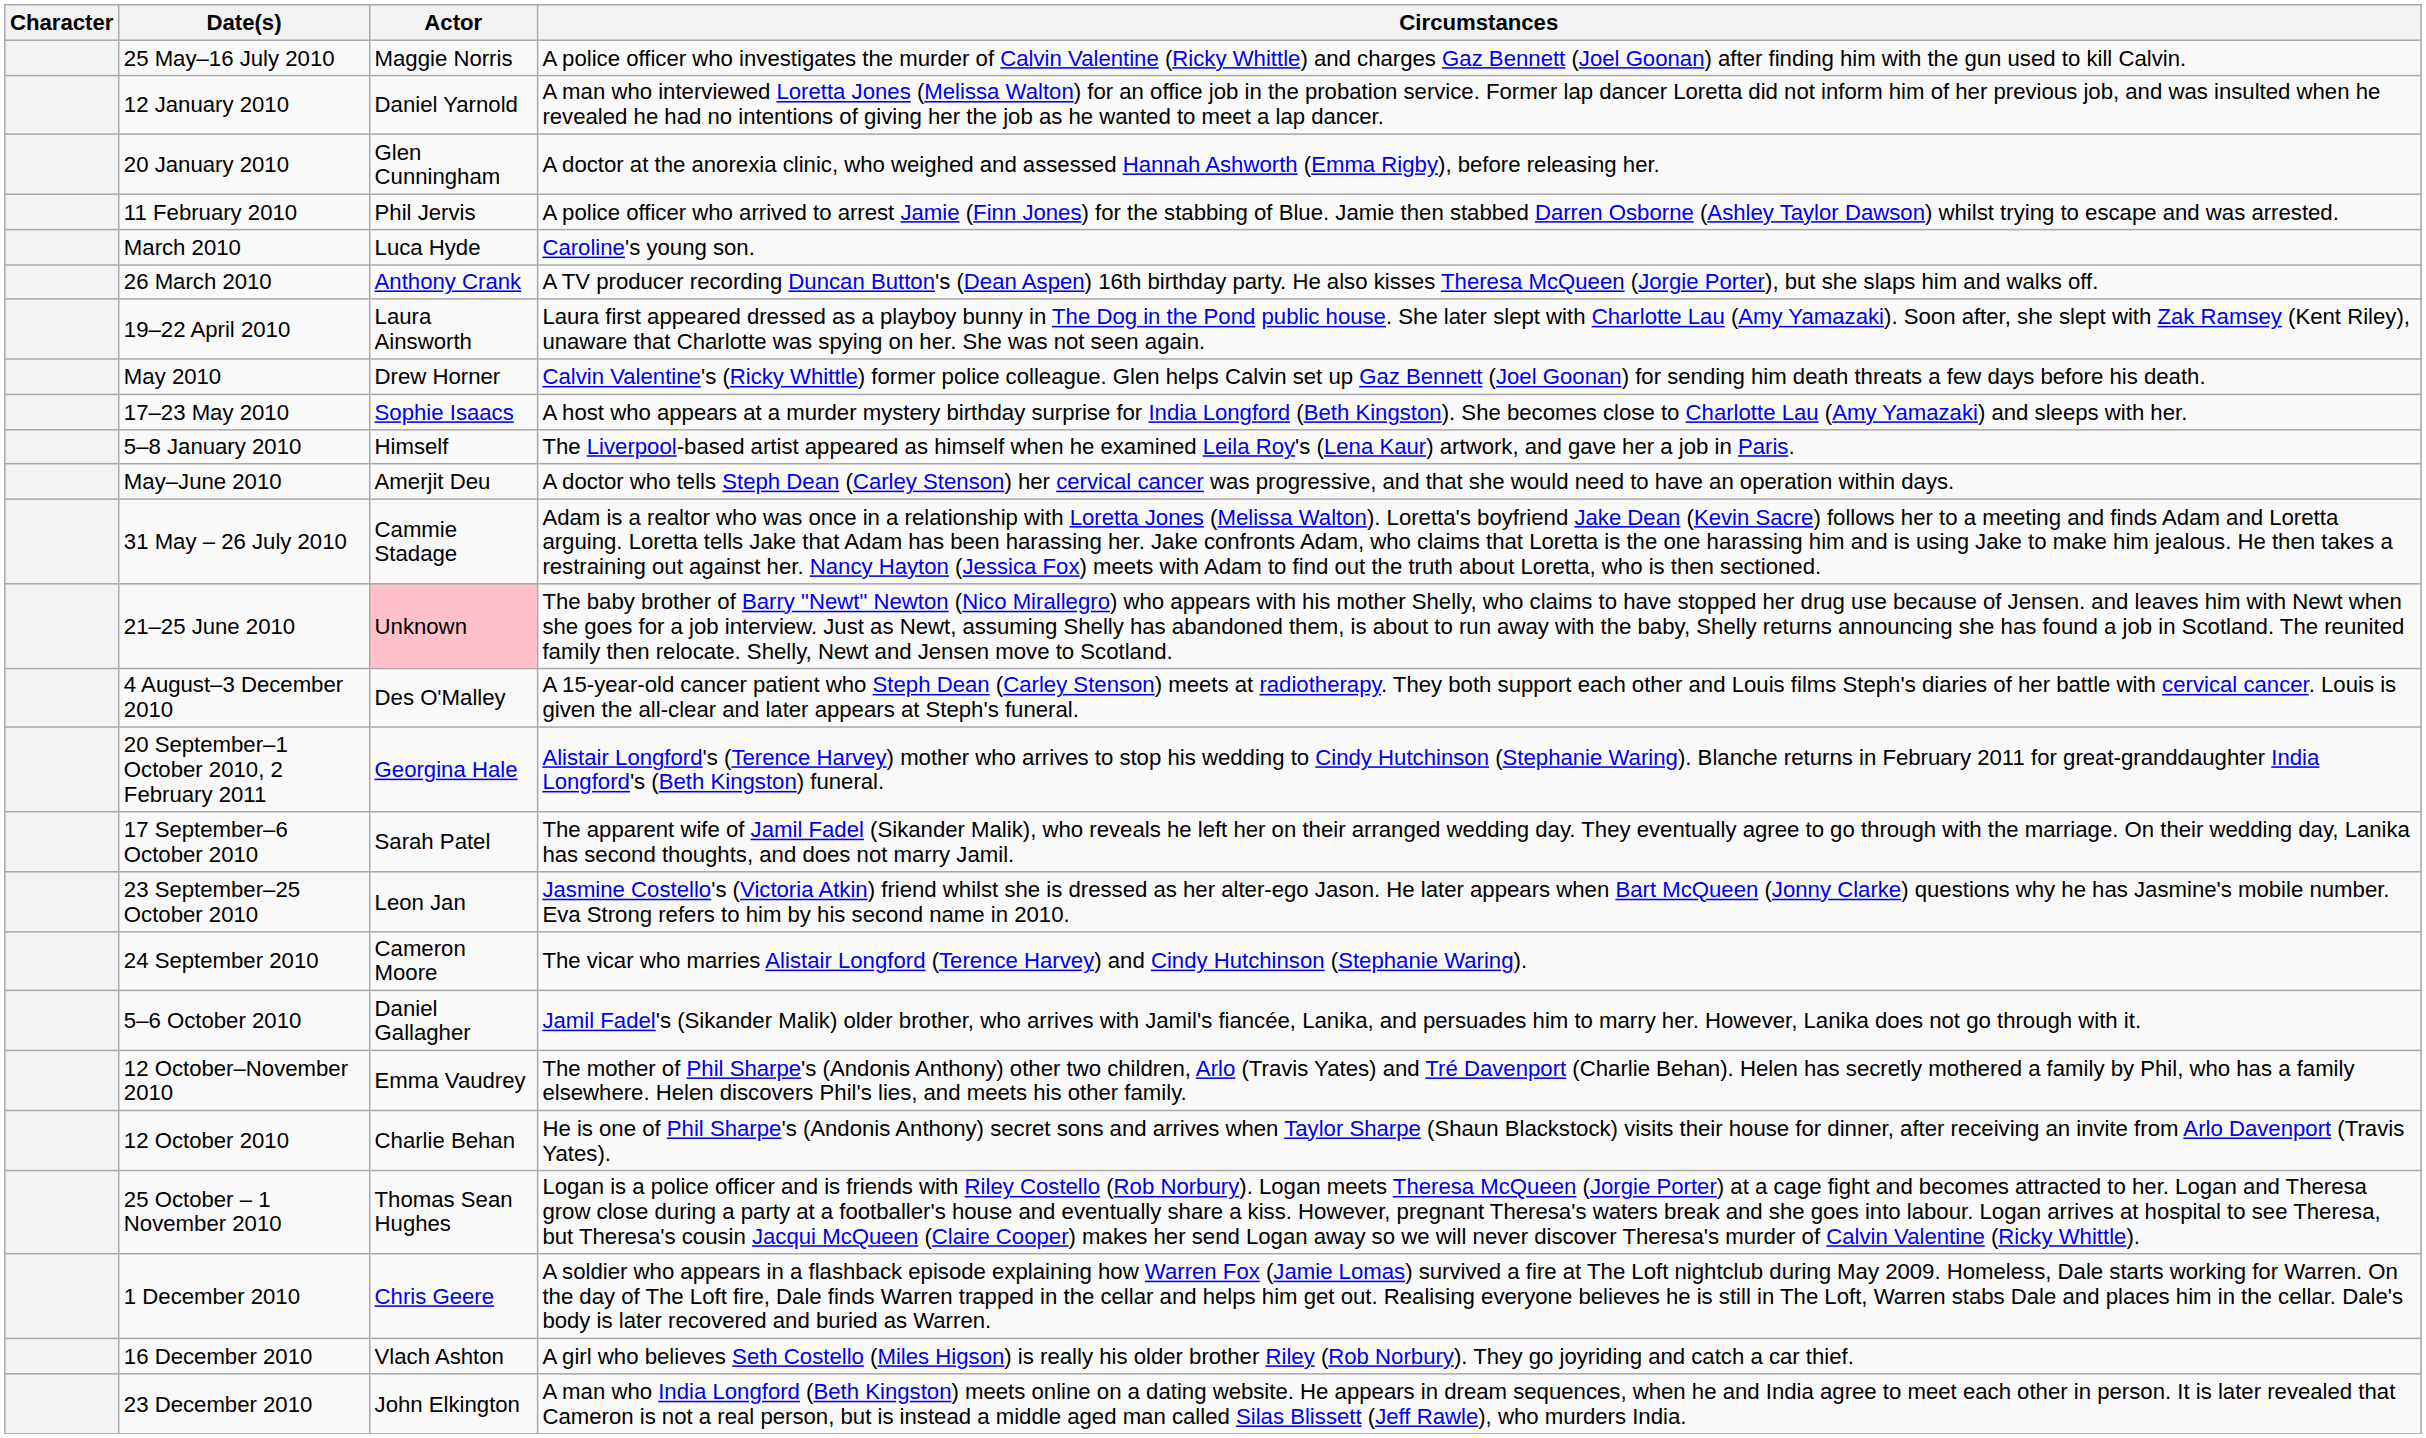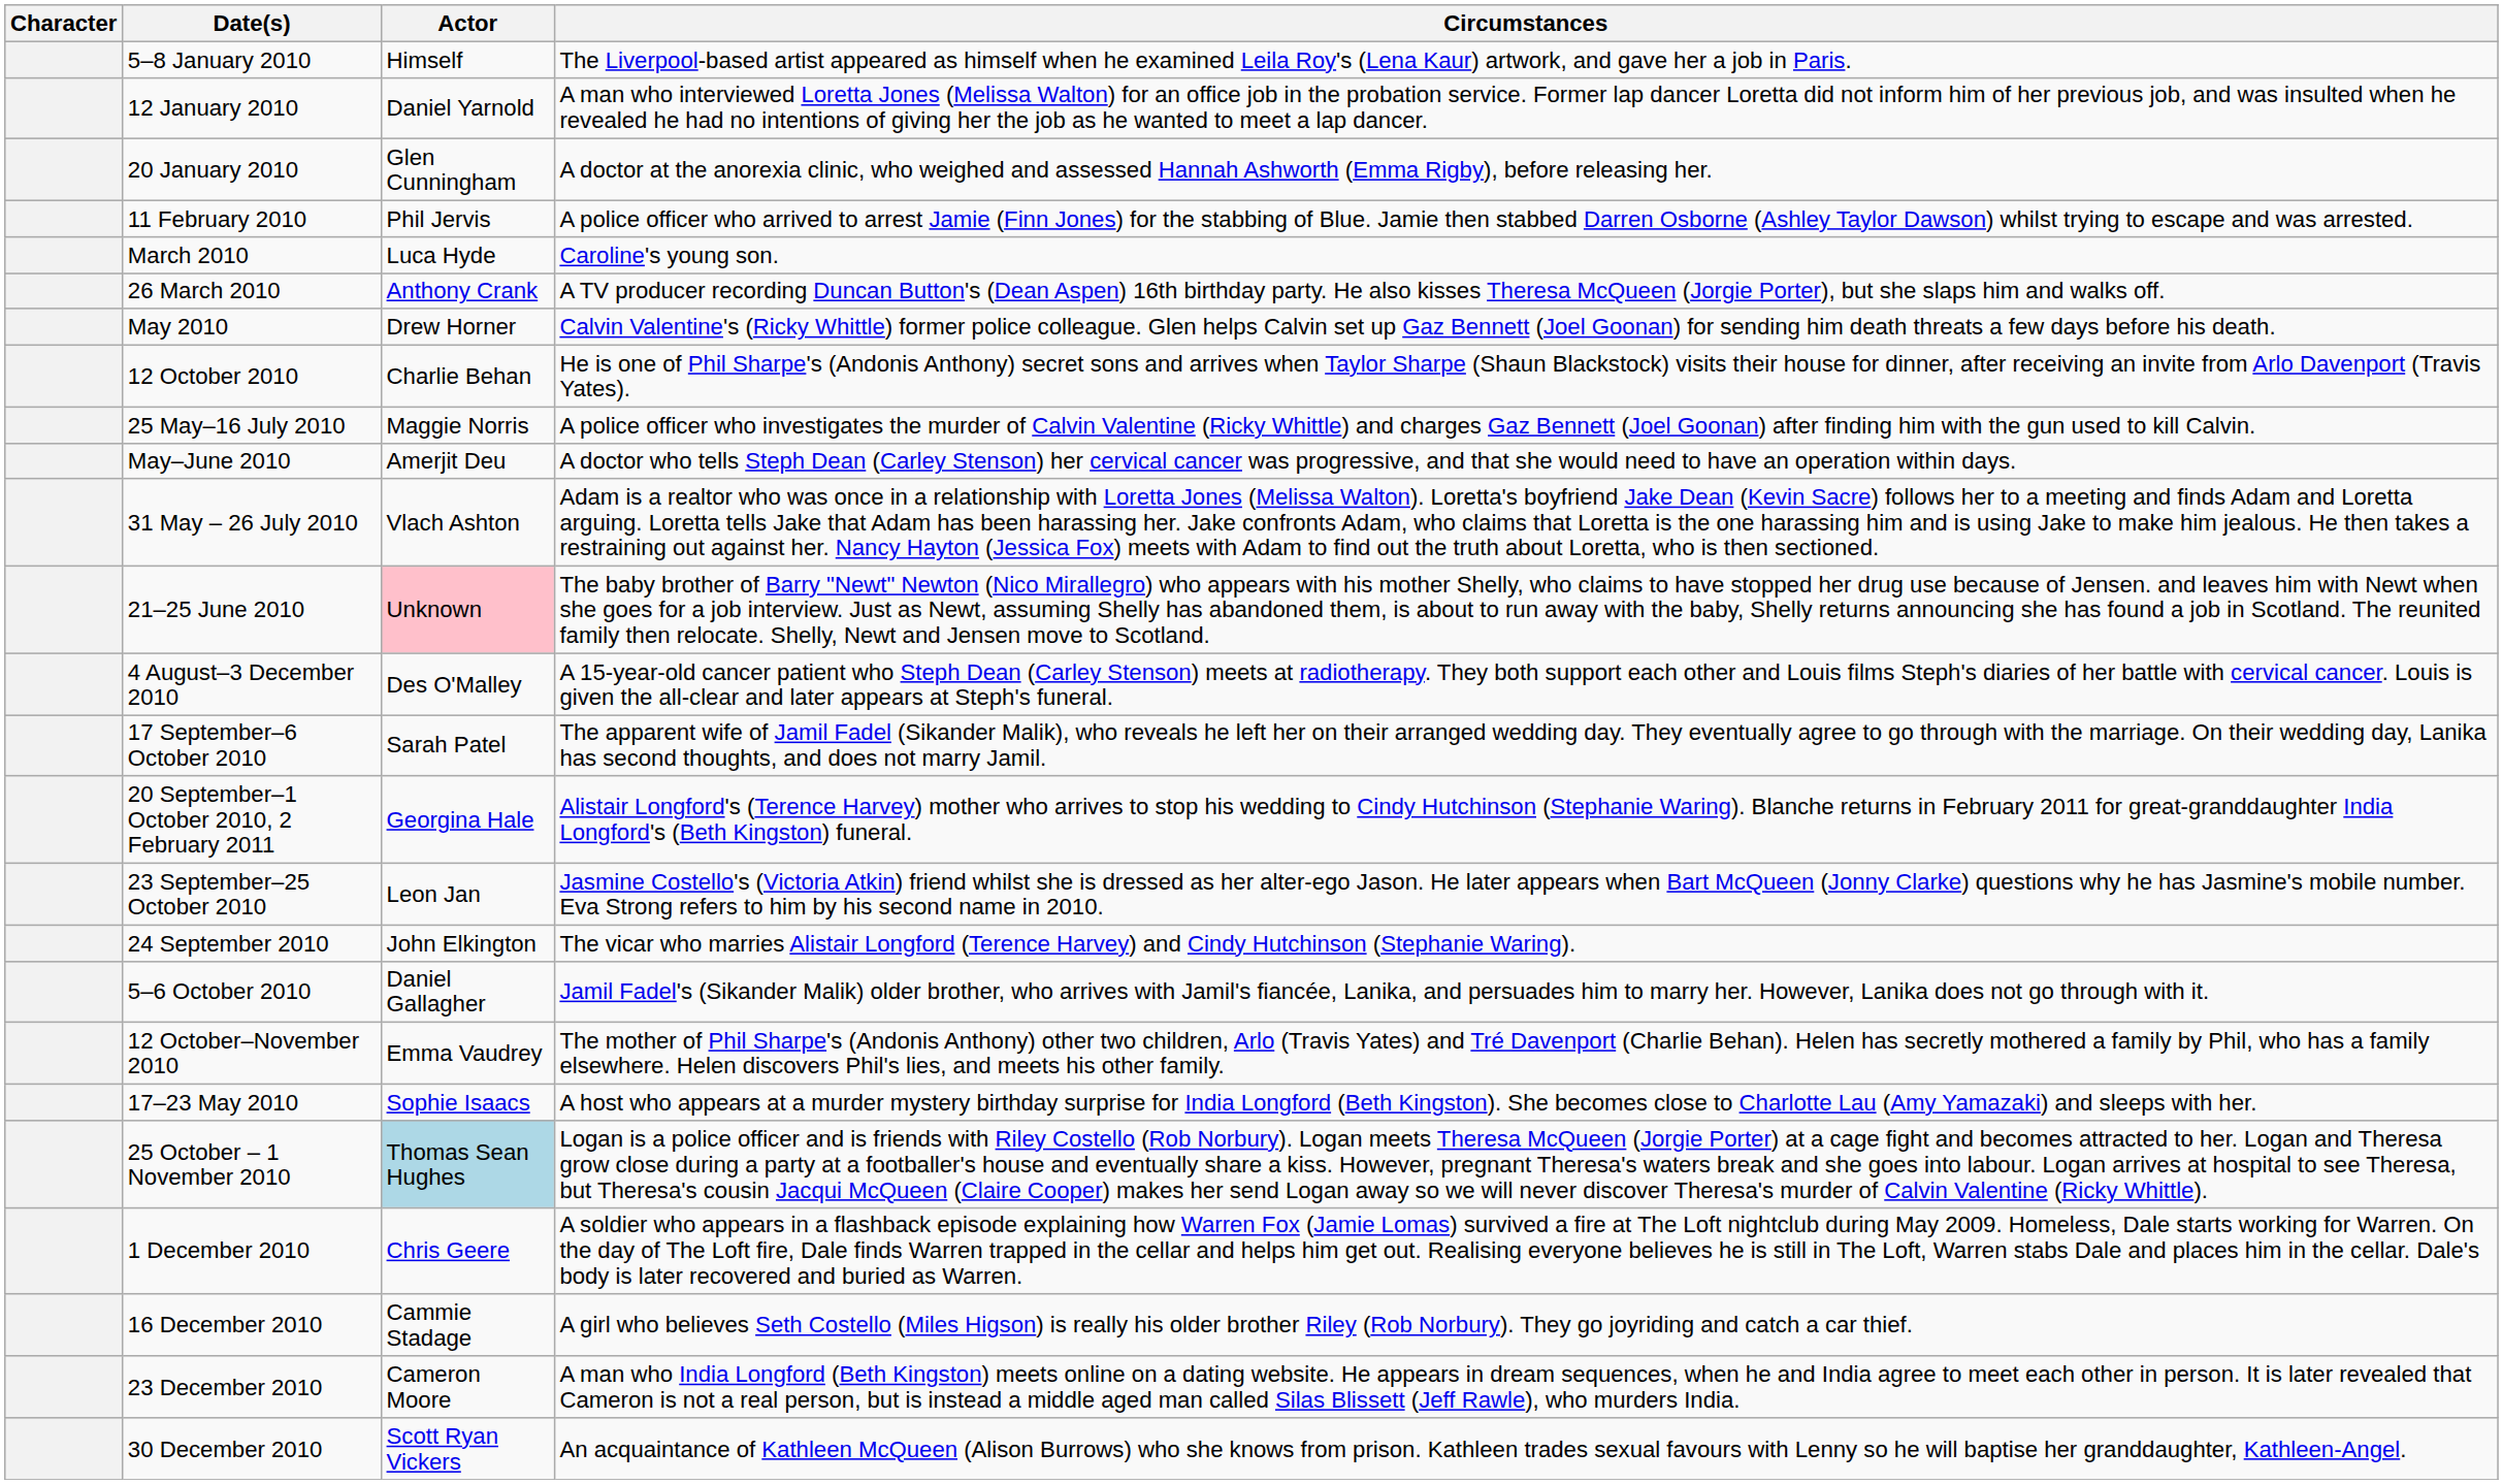rows swapped: 5–8 January 2010 <-> 25 May–16 July 2010
- row: 19–22 April 2010 | Laura Ainsworth | Laura first appeared dressed as a playboy bunny in The Dog in the Pond public house. She later slept with Charlotte Lau (Amy Yamazaki). Soon after, she slept with Zak Ramsey (Kent Riley), unaware that Charlotte was spying on her. She was not seen again.
rows swapped: 17–23 May 2010 <-> 12 October 2010
31 May – 26 July 2010 | Actor: Cammie Stadage -> Vlach Ashton
rows swapped: 17 September–6 October 2010 <-> 20 September–1 October 2010, 2 February 2011
24 September 2010 | Actor: Cameron Moore -> John Elkington
25 October – 1 November 2010 | Actor: no background -> lightblue background
16 December 2010 | Actor: Vlach Ashton -> Cammie Stadage
23 December 2010 | Actor: John Elkington -> Cameron Moore
+ row: 30 December 2010 | Scott Ryan Vickers | An acquaintance of Kathleen McQueen (Alison Burrows) who she knows from prison. Kathleen trades sexual favours with Lenny so he will baptise her granddaughter, Kathleen-Angel.
